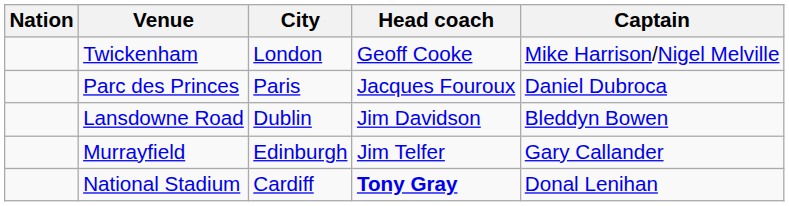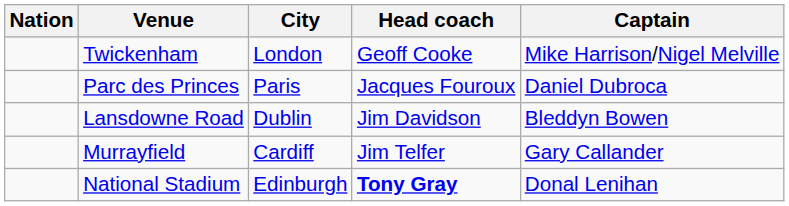Murrayfield | City: Edinburgh -> Cardiff
National Stadium | City: Cardiff -> Edinburgh
